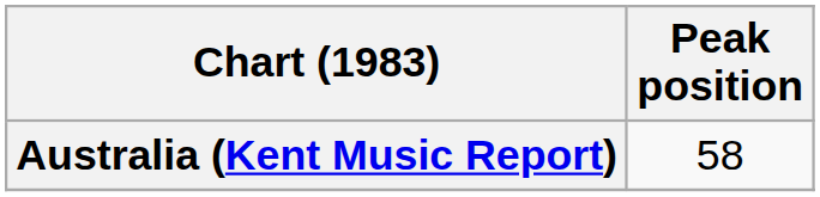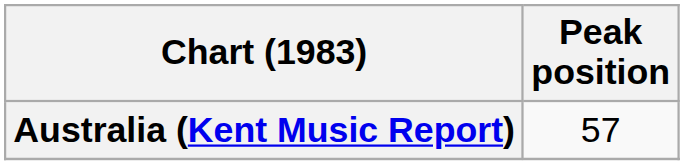Australia (Kent Music Report) | Peak position: 58 -> 57
